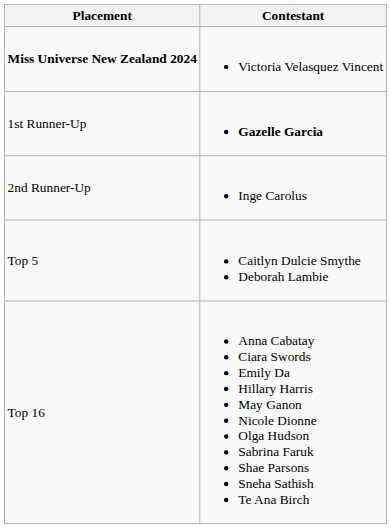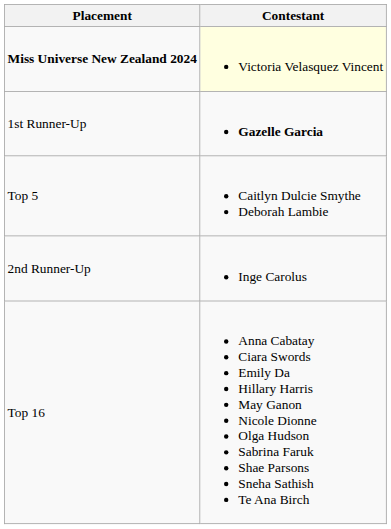Miss Universe New Zealand 2024 | Contestant: no background -> lightyellow background
rows swapped: 2nd Runner-Up <-> Top 5
